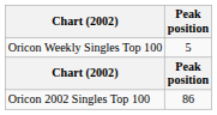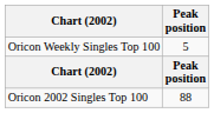Oricon 2002 Singles Top 100 | Peak position: 86 -> 88
